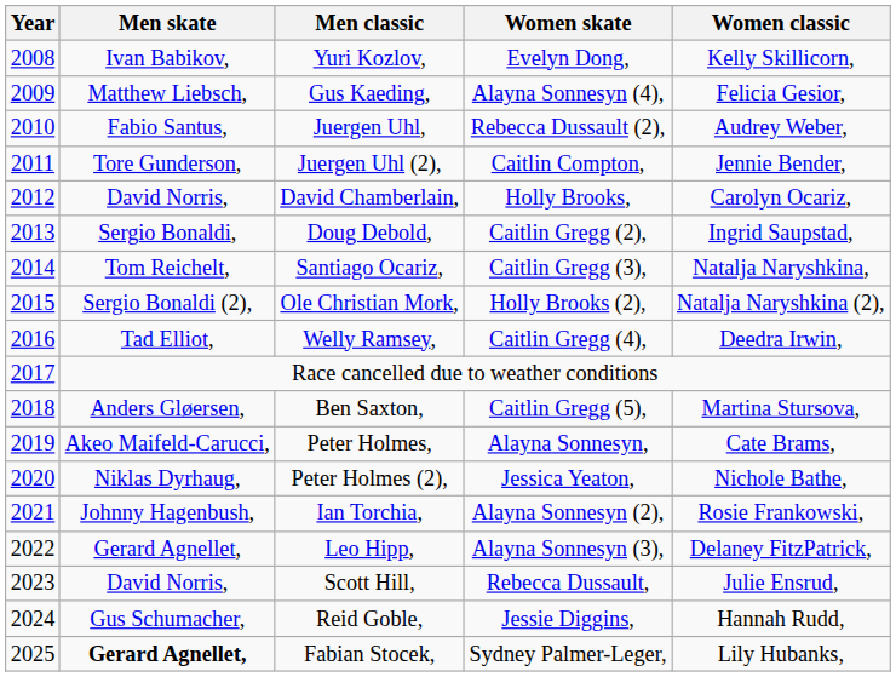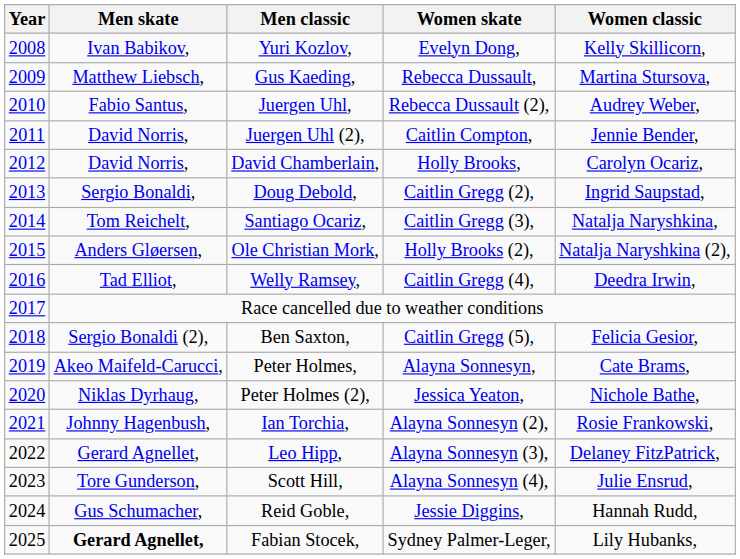Gus Kaeding, | Women skate: Alayna Sonnesyn (4), -> Rebecca Dussault,
Gus Kaeding, | Women classic: Felicia Gesior, -> Martina Stursova,
Juergen Uhl (2), | Men skate: Tore Gunderson, -> David Norris,
Ole Christian Mork, | Men skate: Sergio Bonaldi (2), -> Anders Gløersen,
Ben Saxton, | Men skate: Anders Gløersen, -> Sergio Bonaldi (2),
Ben Saxton, | Women classic: Martina Stursova, -> Felicia Gesior,
Scott Hill, | Men skate: David Norris, -> Tore Gunderson,
Scott Hill, | Women skate: Rebecca Dussault, -> Alayna Sonnesyn (4),
